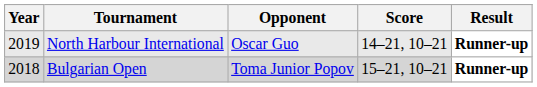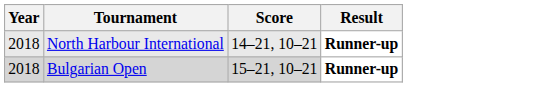- column: Opponent | Oscar Guo | Toma Junior Popov
North Harbour International | Year: 2019 -> 2018
